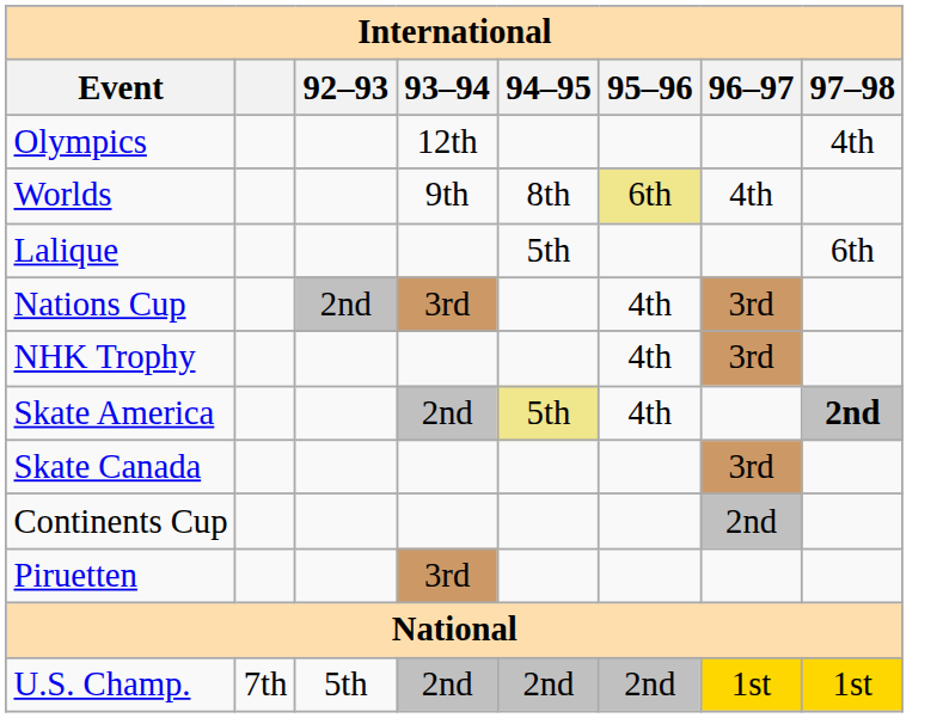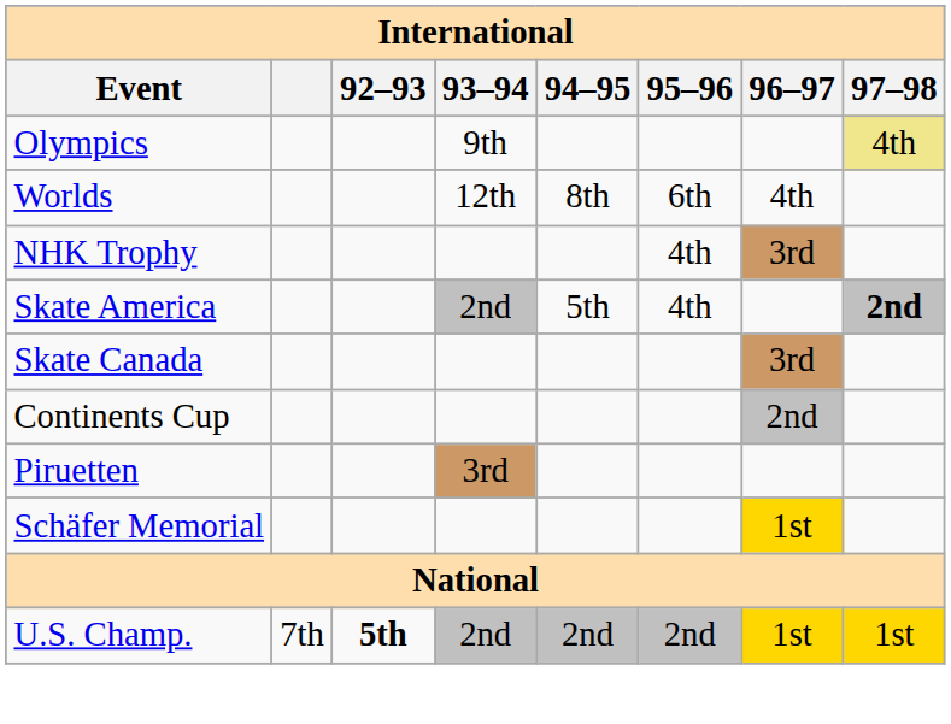Olympics | 93–94: 12th -> 9th
Olympics | 97–98: no background -> khaki background
Worlds | 93–94: 9th -> 12th
Worlds | 95–96: khaki background -> no background
- row: Lalique | 5th | 6th
- row: Nations Cup | 2nd | 3rd | 4th | 3rd
Skate America | 94–95: khaki background -> no background
+ row: Schäfer Memorial | 1st
U.S. Champ. | 92–93: normal -> bold
